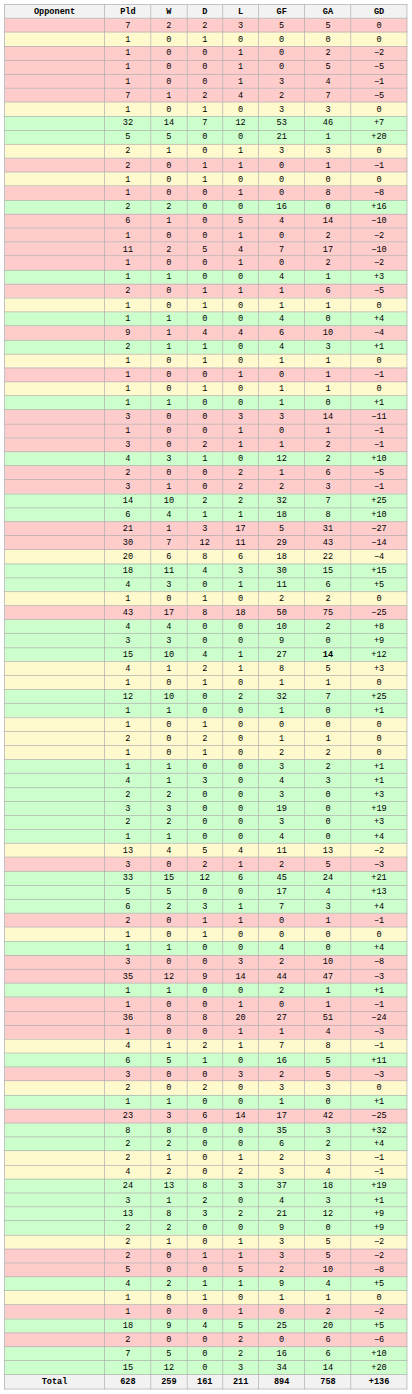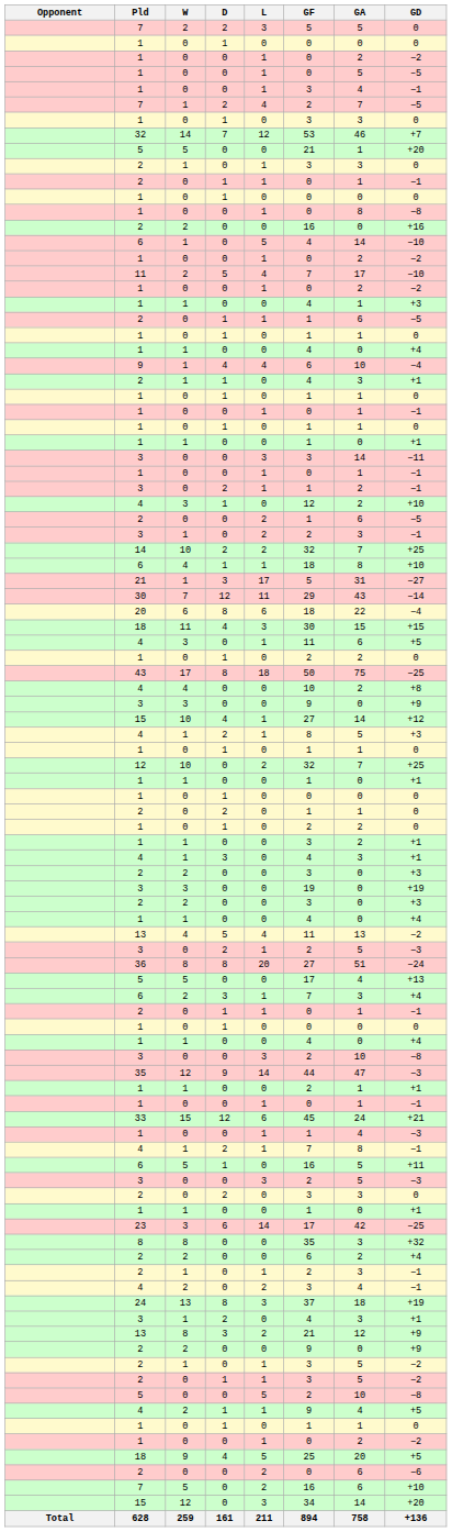15 / 10 | GA: bold -> normal
rows swapped: 33 <-> 36
